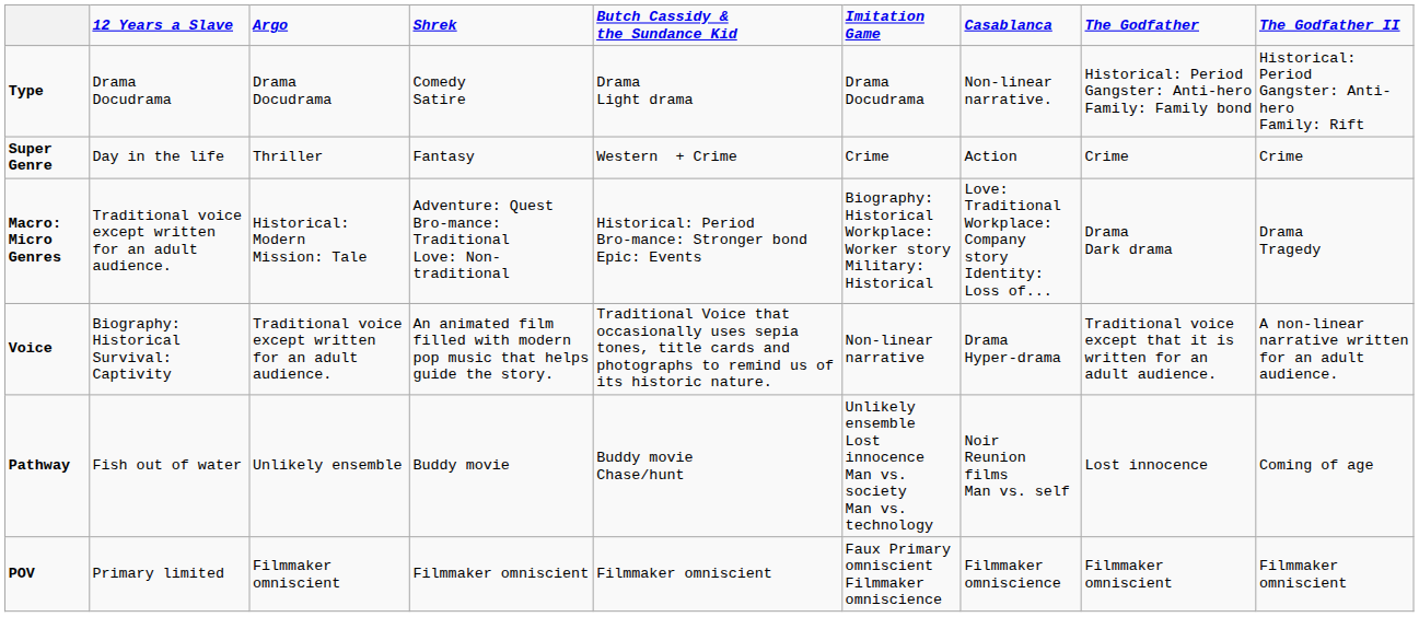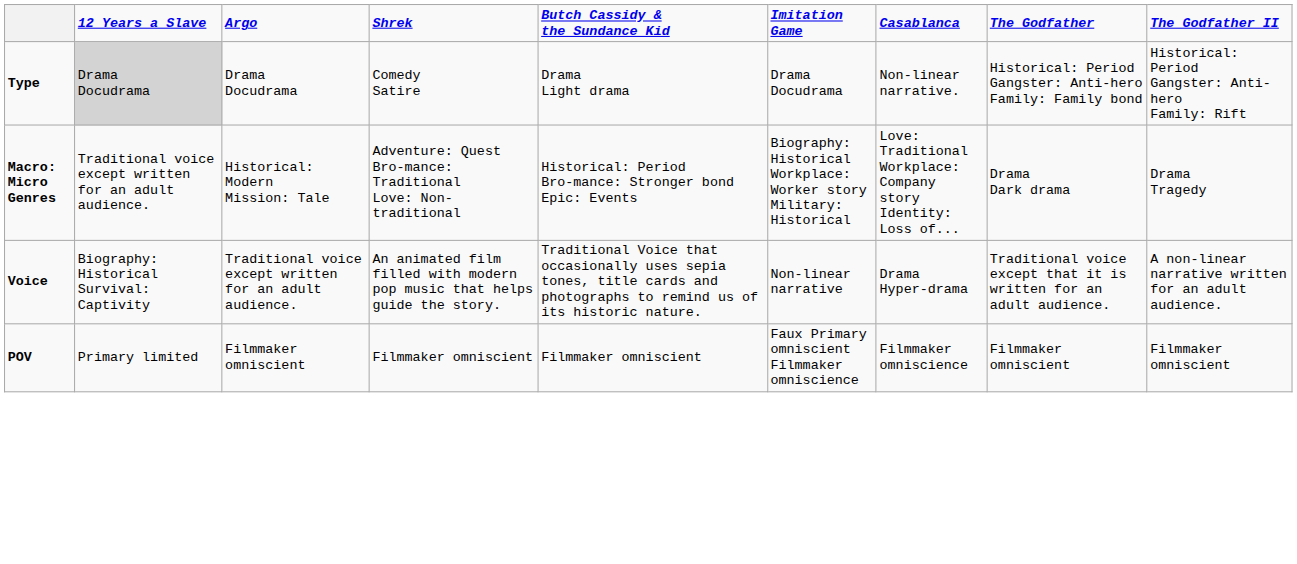Type | column 2: no background -> lightgrey background
- row: Super Genre | Day in the life | Thriller | Fantasy | Western + Crime | Crime | Action | Crime | Crime
- row: Pathway | Fish out of water | Unlikely ensemble | Buddy movie | Buddy movie Chase/hunt | Unlikely ensemble Lost innocence Man vs. society Man vs. technology | Noir Reunion films Man vs. self | Lost innocence | Coming of age
